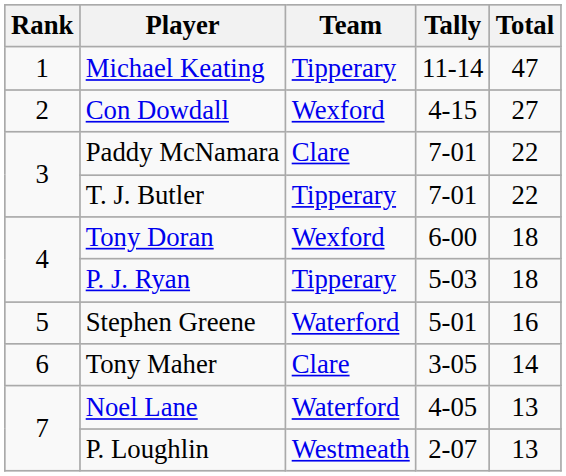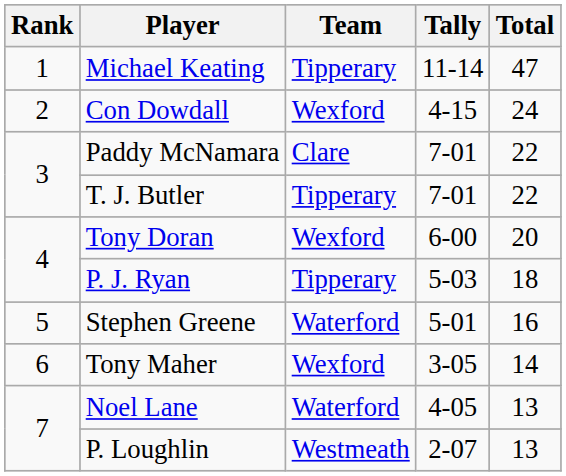Con Dowdall | Total: 27 -> 24
Tony Doran | Total: 18 -> 20
Tony Maher | Team: Clare -> Wexford
